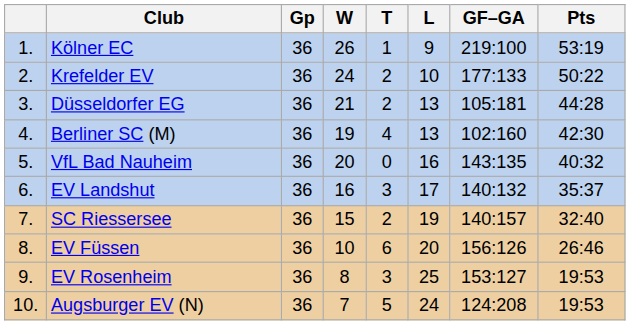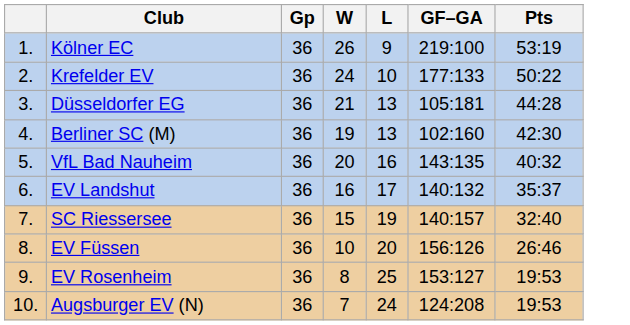- column: T | 1 | 2 | 2 | 4 | 0 | 3 | 2 | 6 | 3 | 5
